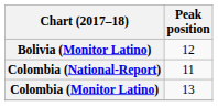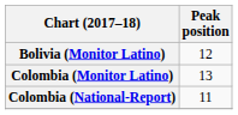rows swapped: Colombia (Monitor Latino) <-> Colombia (National-Report)
